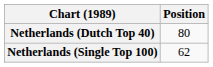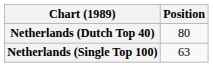Netherlands (Single Top 100) | Position: 62 -> 63
